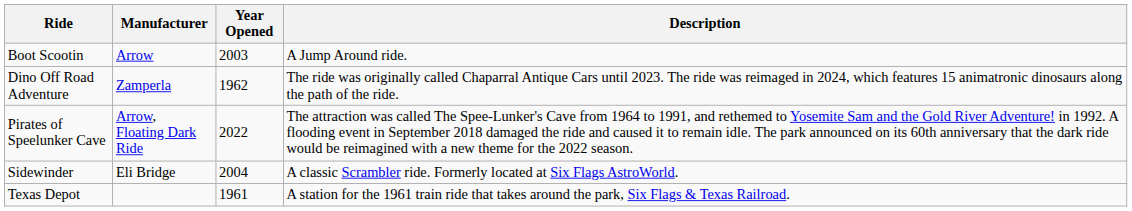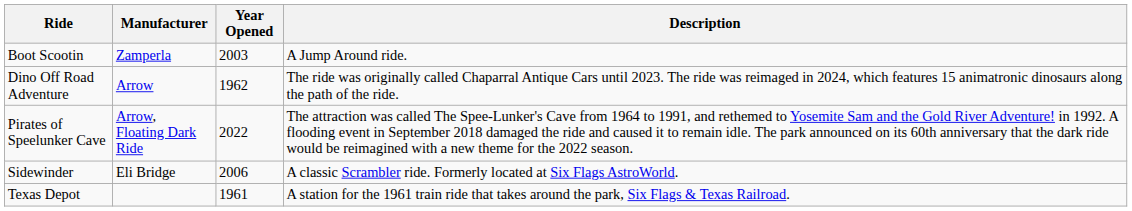Boot Scootin | Manufacturer: Arrow -> Zamperla
Dino Off Road Adventure | Manufacturer: Zamperla -> Arrow
Sidewinder | Year Opened: 2004 -> 2006
